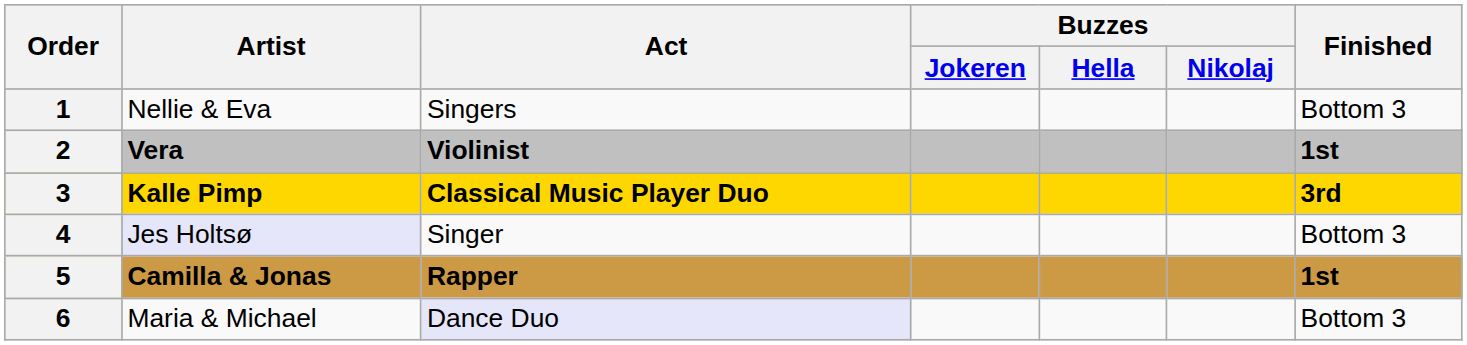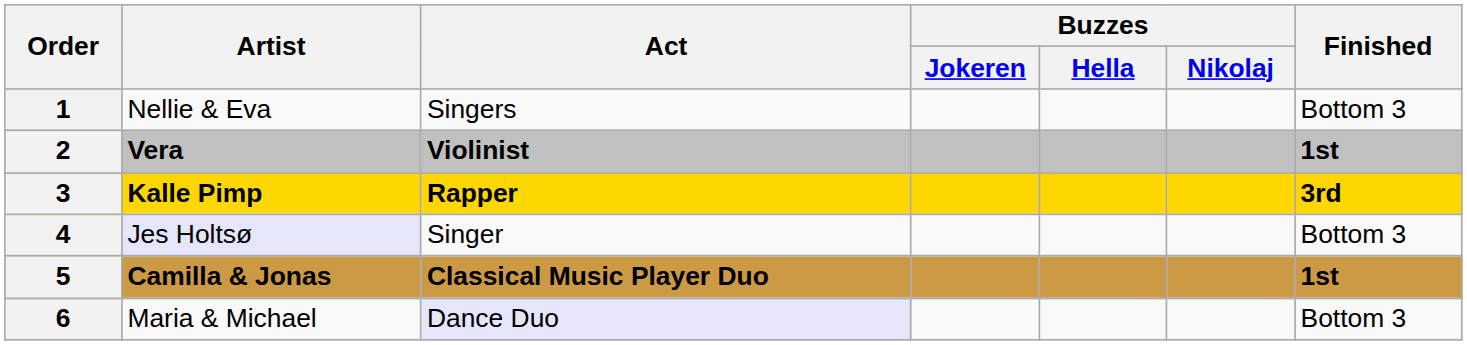3 | Act: Classical Music Player Duo -> Rapper
5 | Act: Rapper -> Classical Music Player Duo
